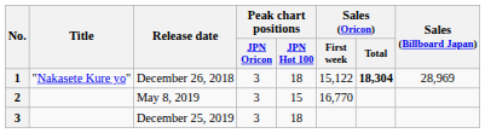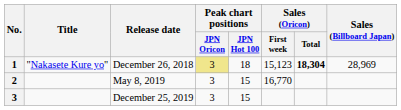December 26, 2018 | Peak chart positions / JPN Oricon: no background -> khaki background
December 26, 2018 | Sales (Oricon) / First week: 15,122 -> 15,123
December 25, 2019 | Peak chart positions / JPN Hot 100: 18 -> 15
